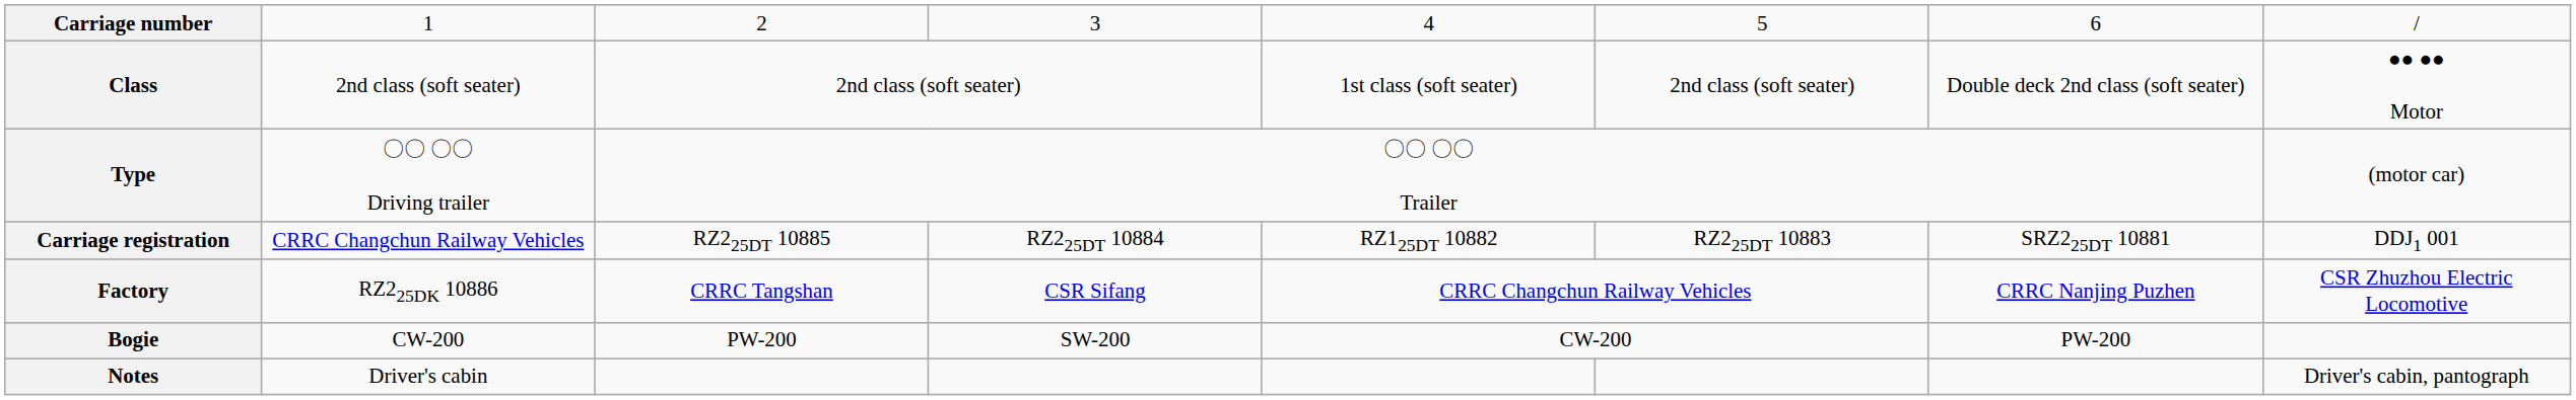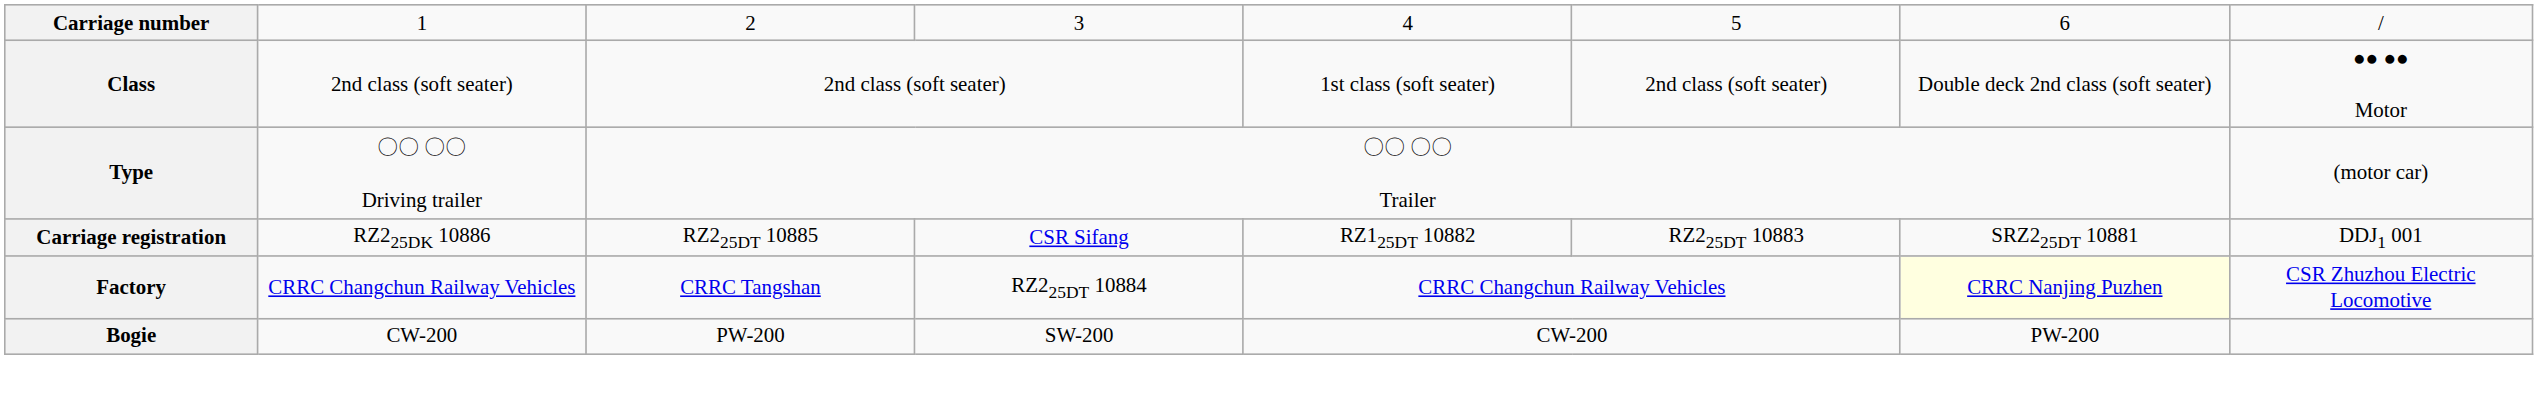Carriage registration | column 2: CRRC Changchun Railway Vehicles -> RZ225DK 10886
Carriage registration | column 4: RZ225DT 10884 -> CSR Sifang
Factory | column 2: RZ225DK 10886 -> CRRC Changchun Railway Vehicles
Factory | column 4: CSR Sifang -> RZ225DT 10884
Factory | column 7: no background -> lightyellow background
- row: Notes | Driver's cabin | Driver's cabin, pantograph
